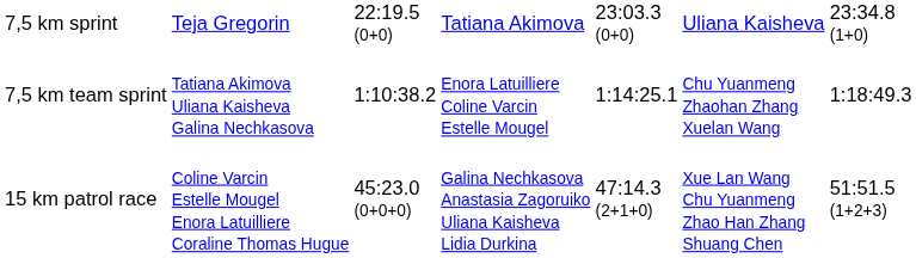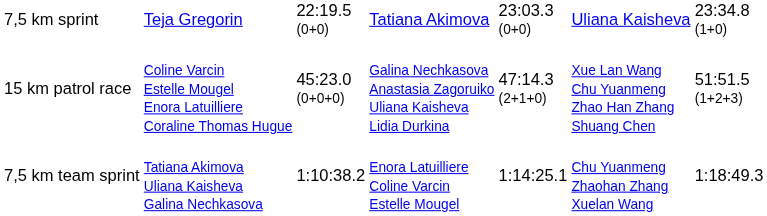rows swapped: 7,5 km team sprint <-> 15 km patrol race
